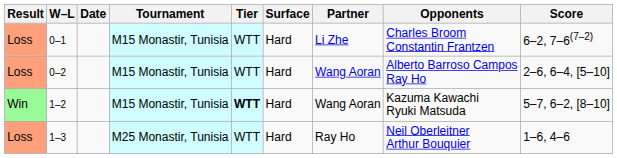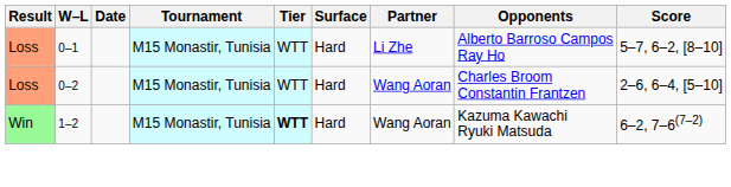0–1 | Opponents: Charles Broom Constantin Frantzen -> Alberto Barroso Campos Ray Ho
0–1 | Score: 6–2, 7–6(7–2) -> 5–7, 6–2, [8–10]
0–2 | Opponents: Alberto Barroso Campos Ray Ho -> Charles Broom Constantin Frantzen
1–2 | Score: 5–7, 6–2, [8–10] -> 6–2, 7–6(7–2)
- row: Loss | 1–3 | M25 Monastir, Tunisia | WTT | Hard | Ray Ho | Neil Oberleitner Arthur Bouquier | 1–6, 4–6
